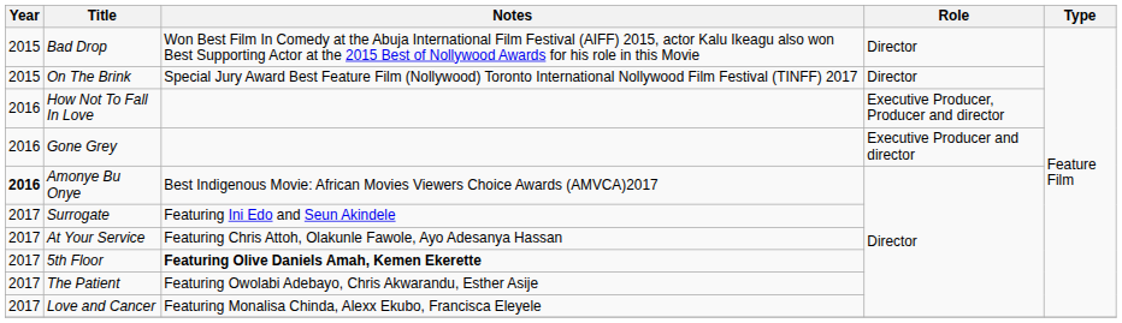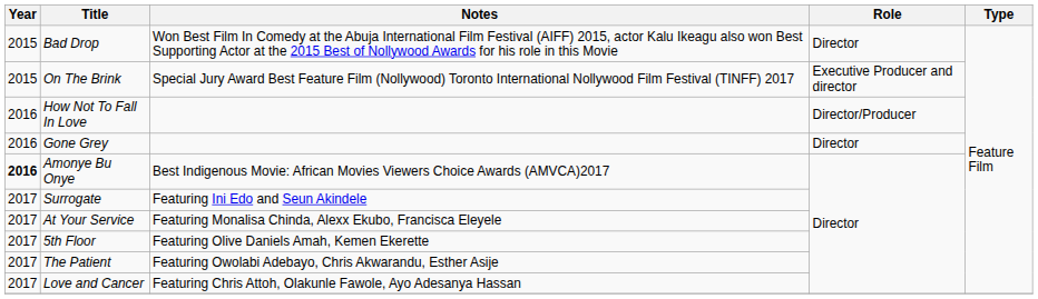On The Brink | Role: Director -> Executive Producer and director
How Not To Fall In Love | Role: Executive Producer, Producer and director -> Director/Producer
Gone Grey | Role: Executive Producer and director -> Director
At Your Service | Notes: Featuring Chris Attoh, Olakunle Fawole, Ayo Adesanya Hassan -> Featuring Monalisa Chinda, Alexx Ekubo, Francisca Eleyele
5th Floor | Notes: bold -> normal
Love and Cancer | Notes: Featuring Monalisa Chinda, Alexx Ekubo, Francisca Eleyele -> Featuring Chris Attoh, Olakunle Fawole, Ayo Adesanya Hassan
